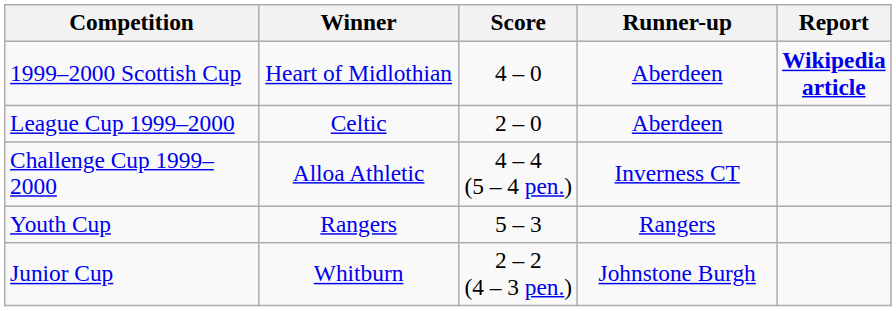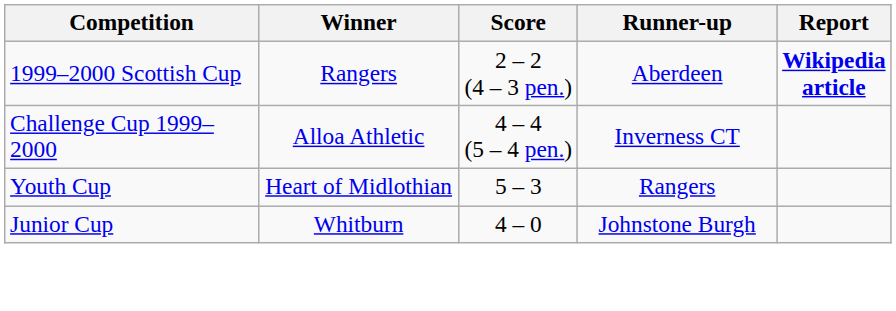1999–2000 Scottish Cup | Winner: Heart of Midlothian -> Rangers
1999–2000 Scottish Cup | Score: 4 – 0 -> 2 – 2 (4 – 3 pen.)
- row: League Cup 1999–2000 | Celtic | 2 – 0 | Aberdeen
Youth Cup | Winner: Rangers -> Heart of Midlothian
Junior Cup | Score: 2 – 2 (4 – 3 pen.) -> 4 – 0
